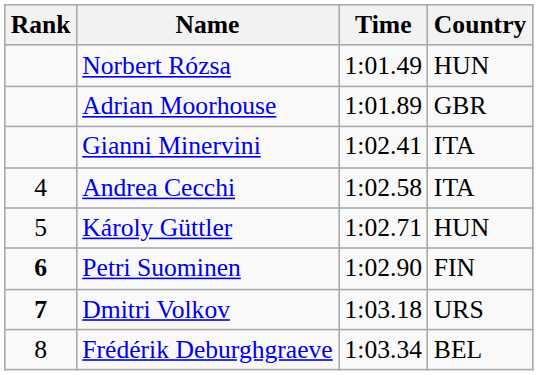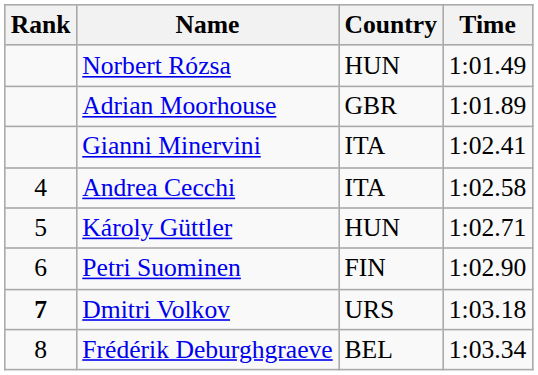columns swapped: Country <-> Time
Petri Suominen | Rank: bold -> normal
